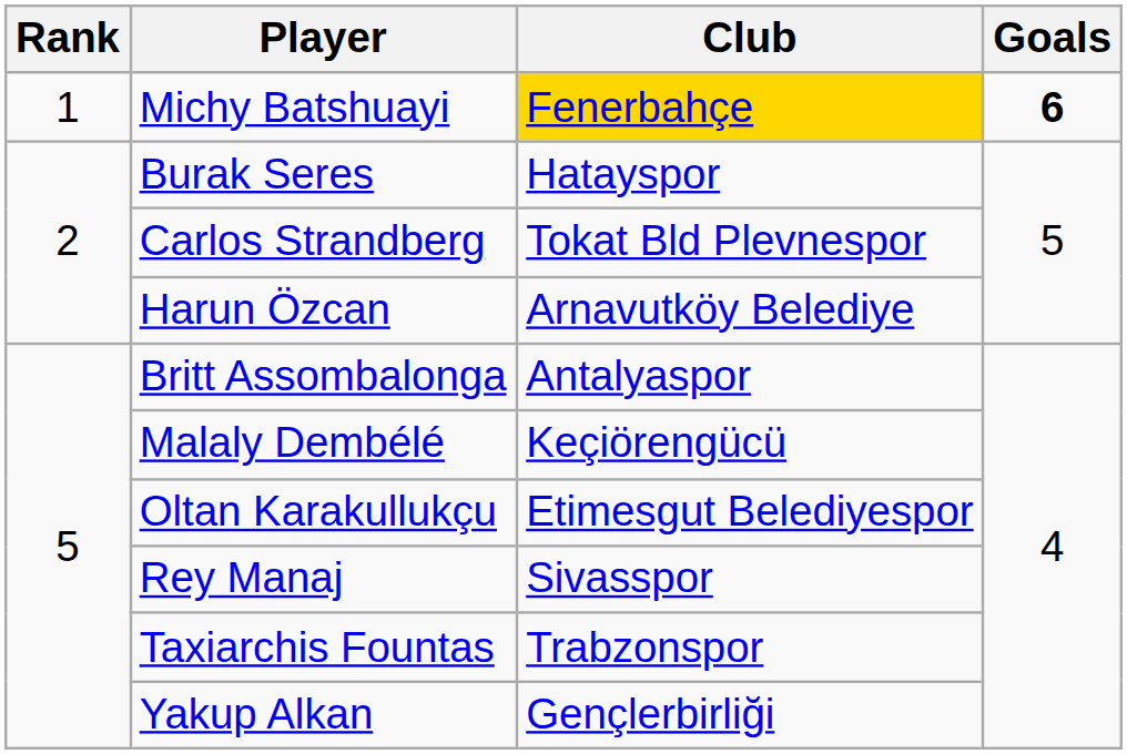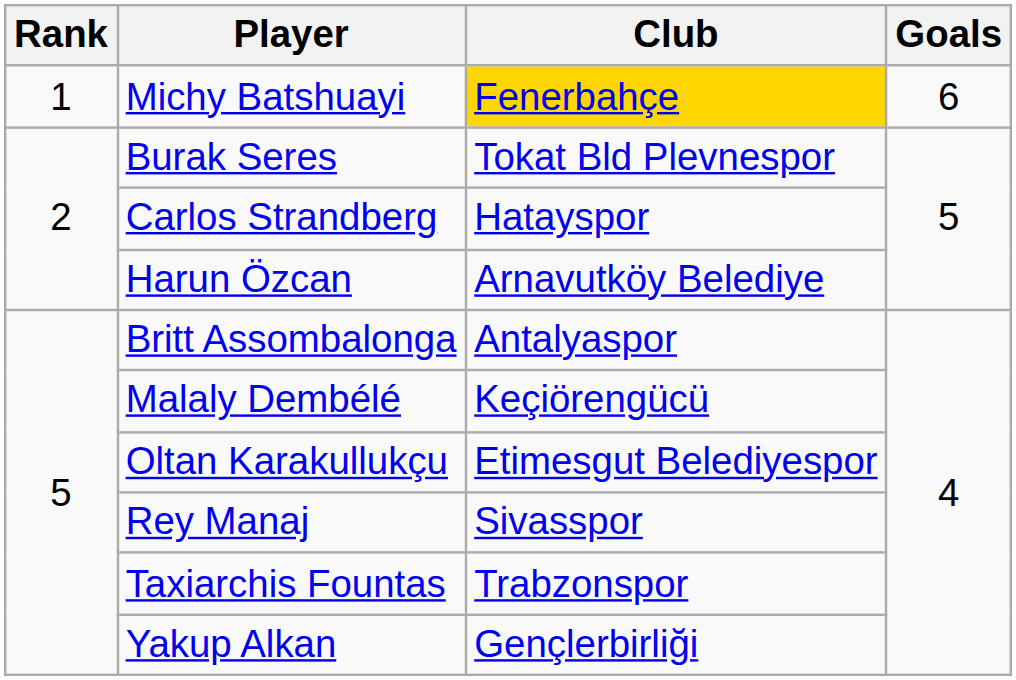Michy Batshuayi | Goals: bold -> normal
Burak Seres | Club: Hatayspor -> Tokat Bld Plevnespor
Carlos Strandberg | Club: Tokat Bld Plevnespor -> Hatayspor
